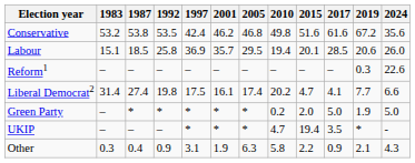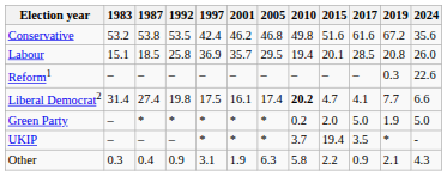Labour | 2019: 20.6 -> 20.8
Liberal Democrat2 | 2010: normal -> bold
UKIP | 2010: 4.7 -> 3.7
